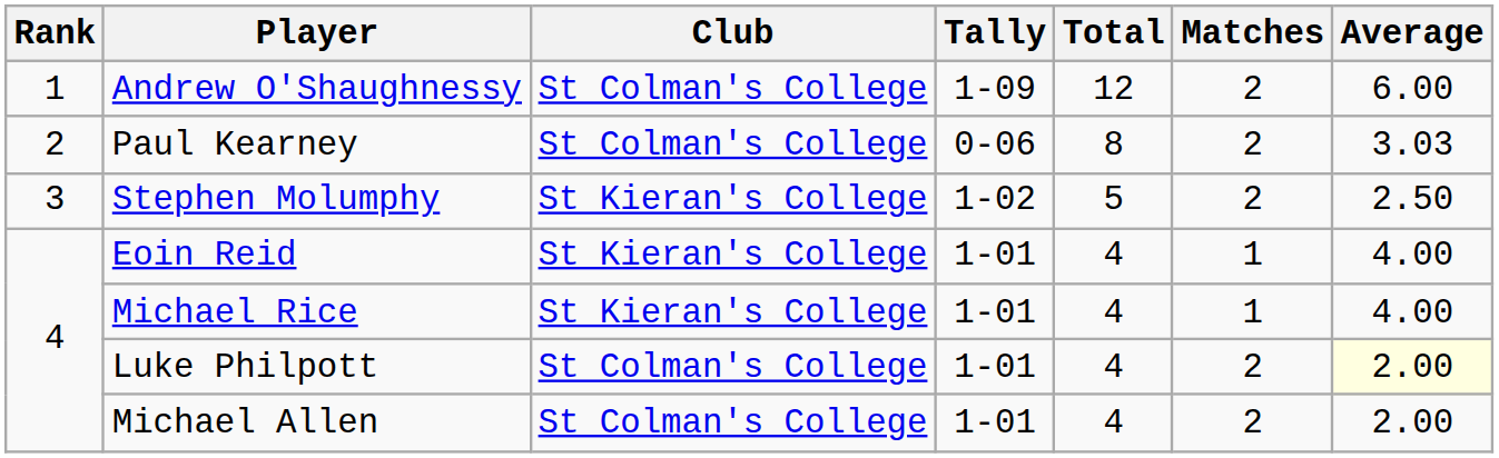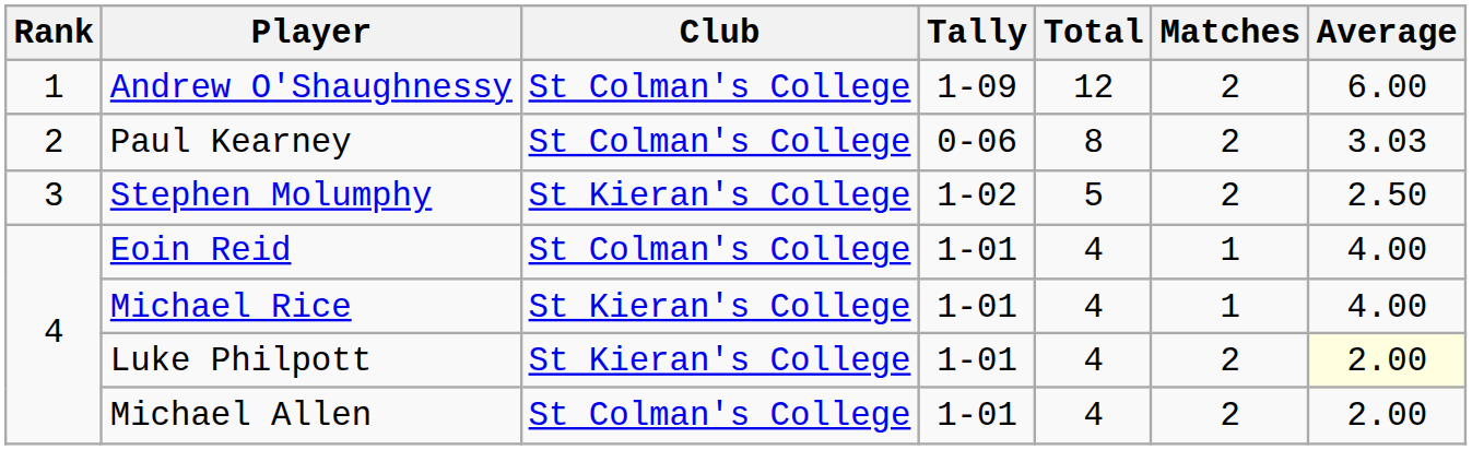Eoin Reid | Club: St Kieran's College -> St Colman's College
Luke Philpott | Club: St Colman's College -> St Kieran's College
